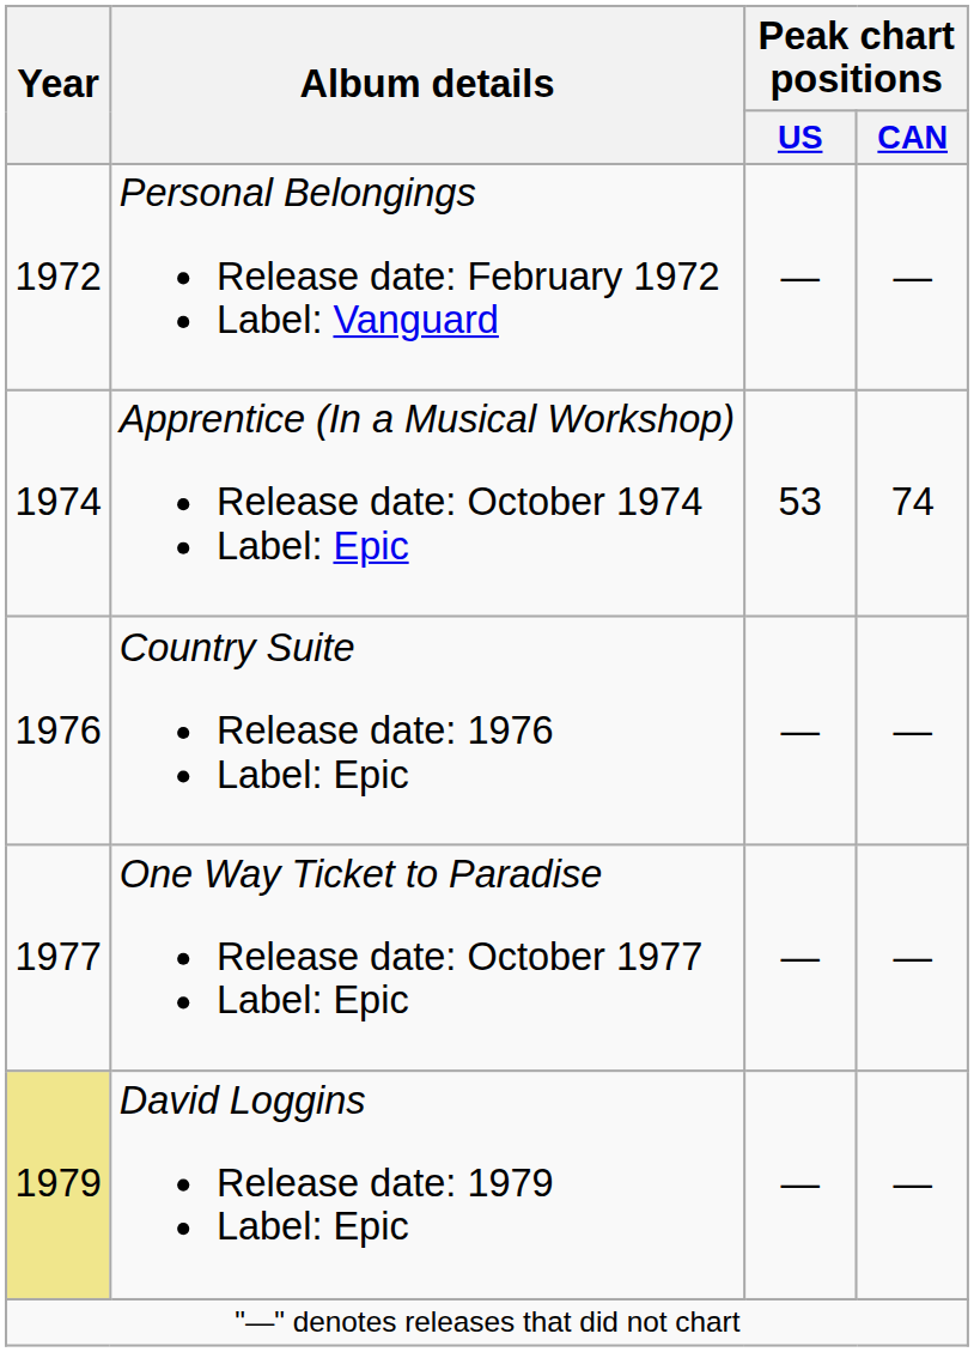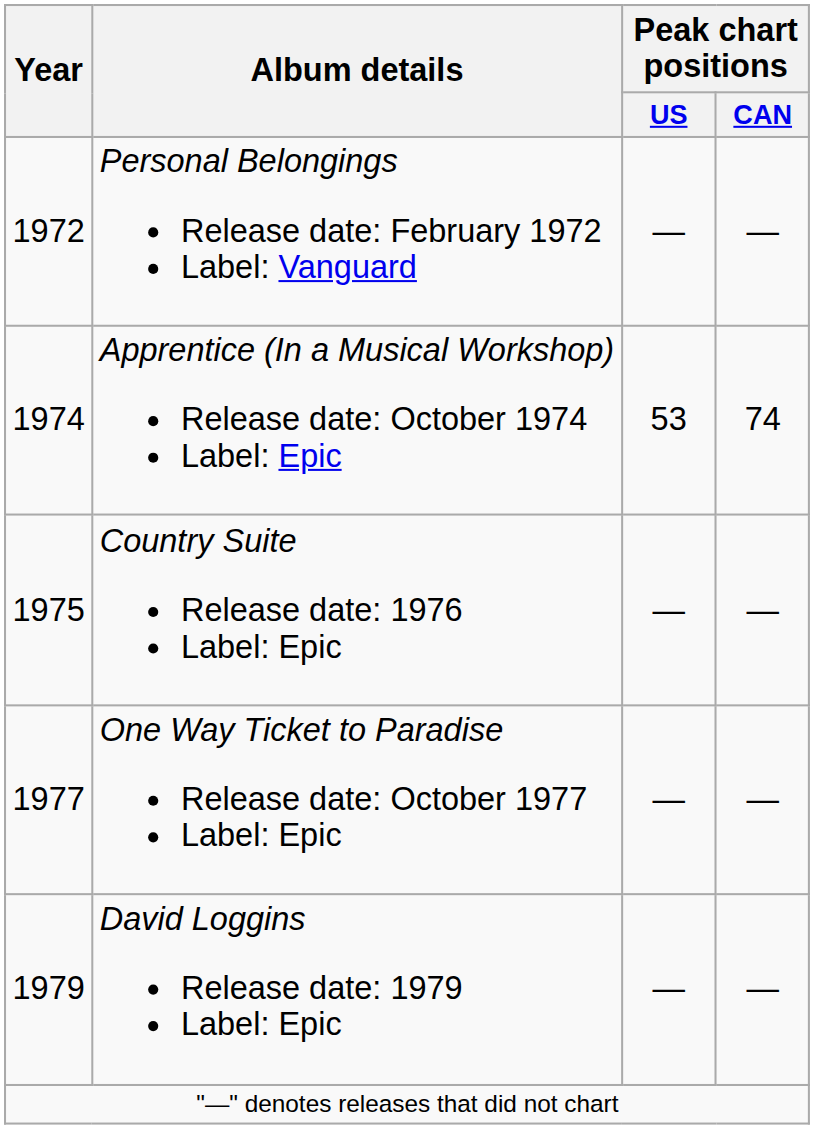Country Suite Release date: 1976 Label: Epic | Year: 1976 -> 1975
David Loggins Release date: 1979 Label: Epic | Year: khaki background -> no background
